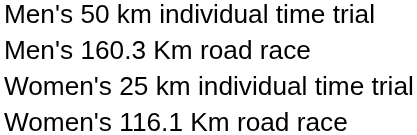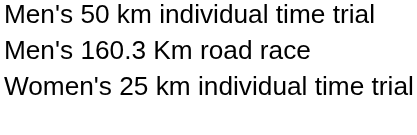- row: Women's 116.1 Km road race
